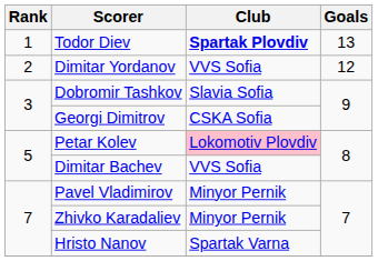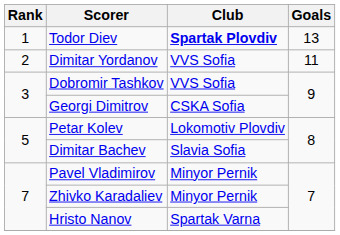Dimitar Yordanov | Goals: 12 -> 11
Dobromir Tashkov | Club: Slavia Sofia -> VVS Sofia
Petar Kolev | Club: pink background -> no background
Dimitar Bachev | Club: VVS Sofia -> Slavia Sofia
